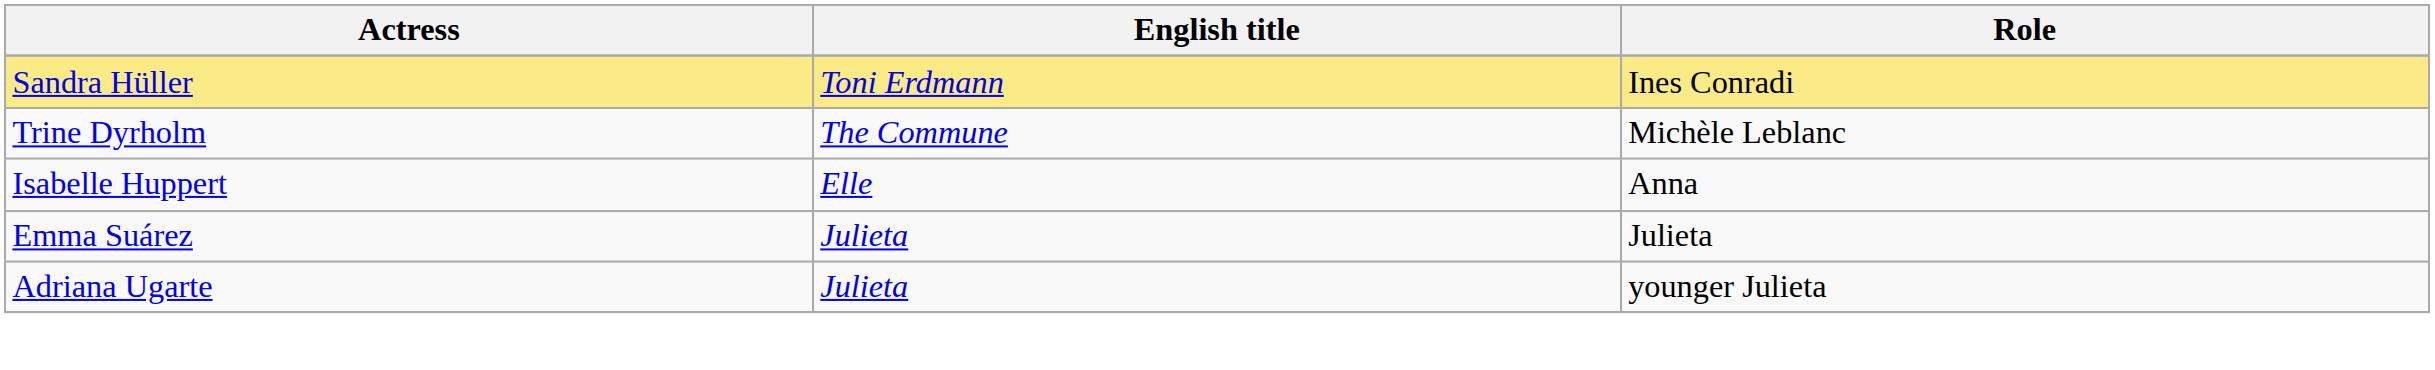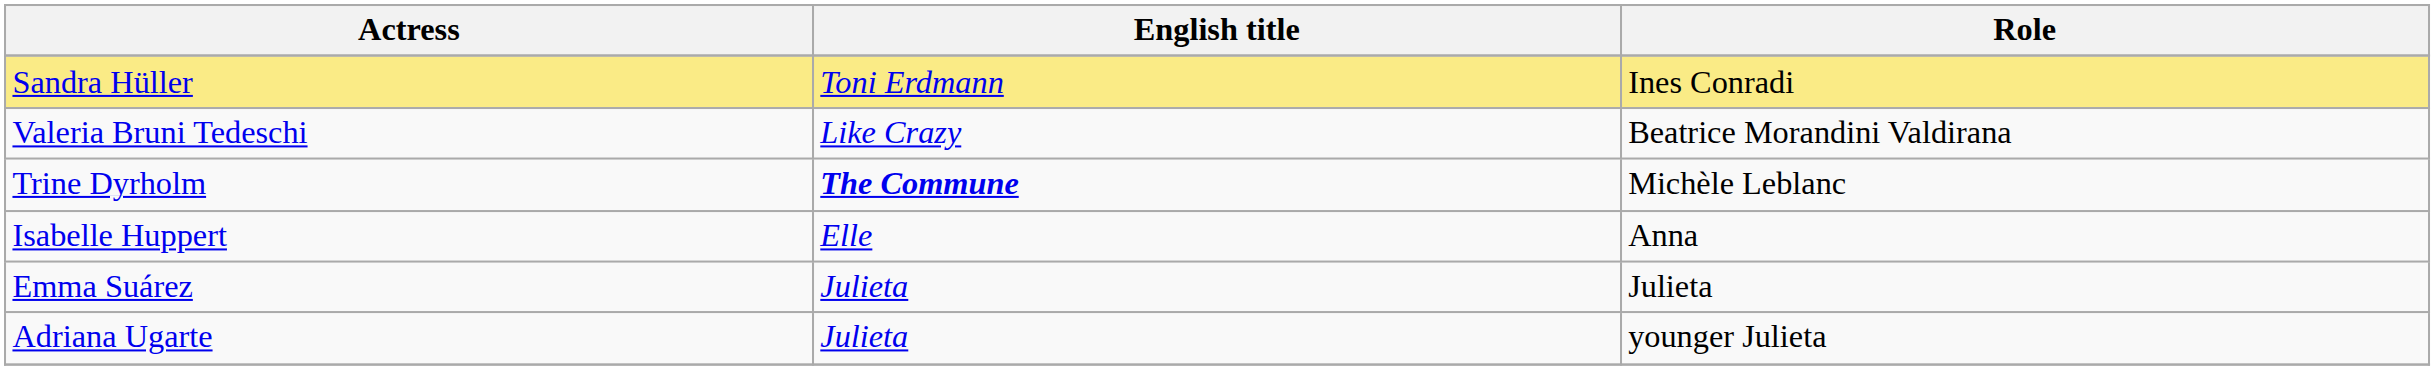+ row: Valeria Bruni Tedeschi | Like Crazy | Beatrice Morandini Valdirana
Trine Dyrholm | English title: normal -> bold
